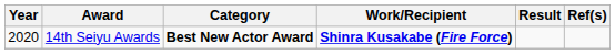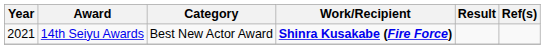14th Seiyu Awards | Year: 2020 -> 2021
14th Seiyu Awards | Category: bold -> normal
